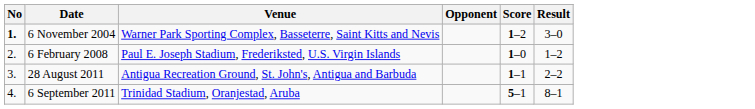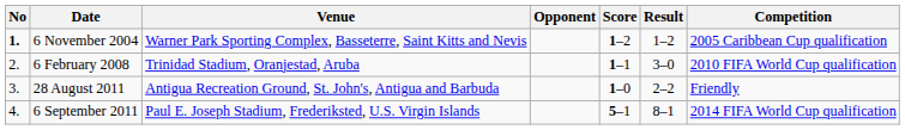+ column: Competition | 2005 Caribbean Cup qualification | 2010 FIFA World Cup qualification | Friendly | 2014 FIFA World Cup qualification
6 November 2004 | Result: 3–0 -> 1–2
6 February 2008 | Venue: Paul E. Joseph Stadium, Frederiksted, U.S. Virgin Islands -> Trinidad Stadium, Oranjestad, Aruba
6 February 2008 | Score: 1–0 -> 1–1
6 February 2008 | Result: 1–2 -> 3–0
28 August 2011 | Score: 1–1 -> 1–0
6 September 2011 | Venue: Trinidad Stadium, Oranjestad, Aruba -> Paul E. Joseph Stadium, Frederiksted, U.S. Virgin Islands
